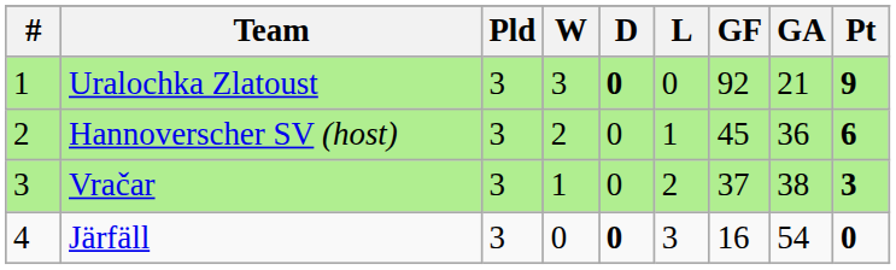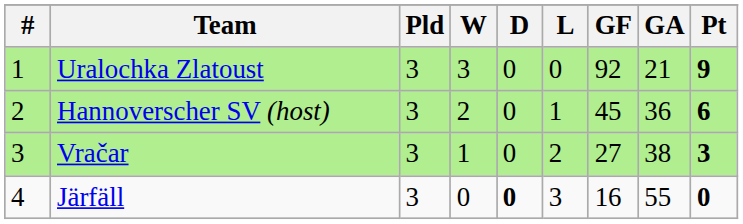Uralochka Zlatoust | D: bold -> normal
Vračar | GF: 37 -> 27
Järfäll | GA: 54 -> 55
